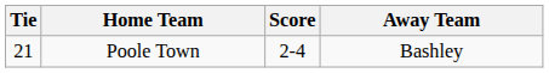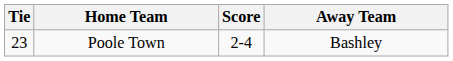Poole Town | Tie: 21 -> 23
